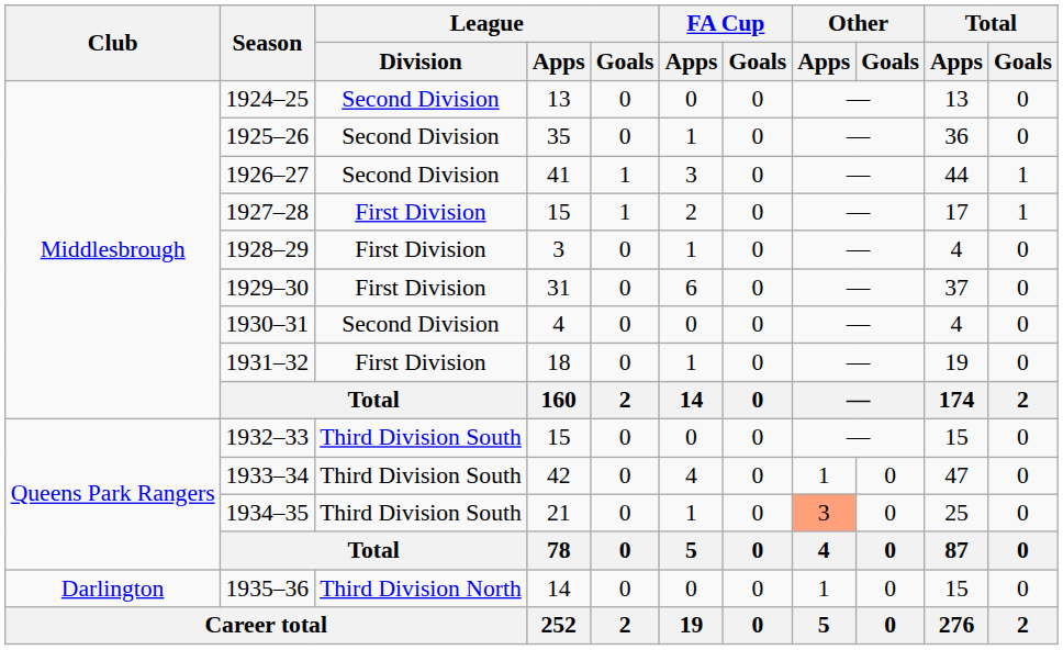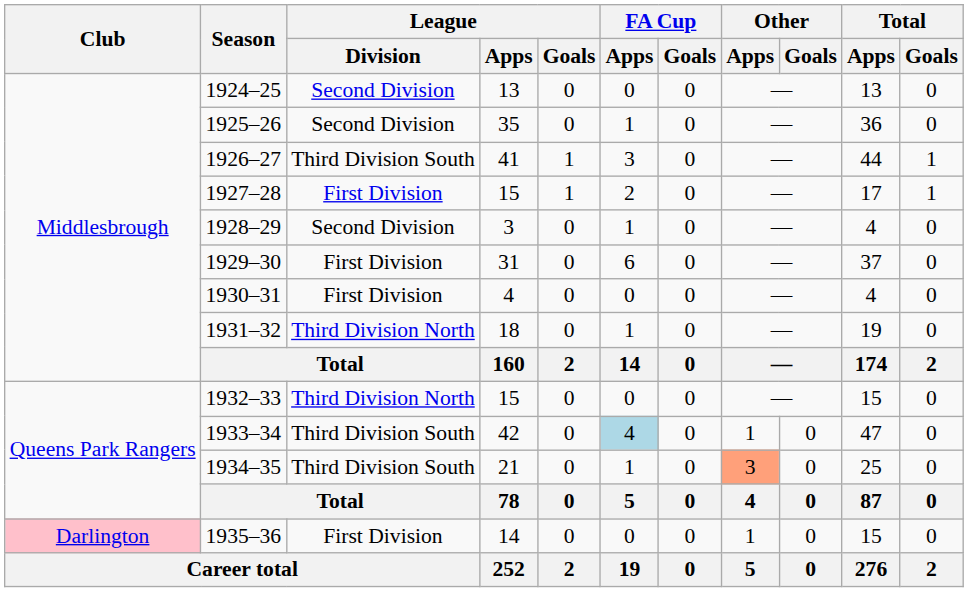1926–27 | League / Division: Second Division -> Third Division South
1928–29 | League / Division: First Division -> Second Division
1930–31 | League / Division: Second Division -> First Division
1931–32 | League / Division: First Division -> Third Division North
1932–33 | League / Division: Third Division South -> Third Division North
1933–34 | FA Cup / Apps: no background -> lightblue background
1935–36 | Club: no background -> pink background
1935–36 | League / Division: Third Division North -> First Division
